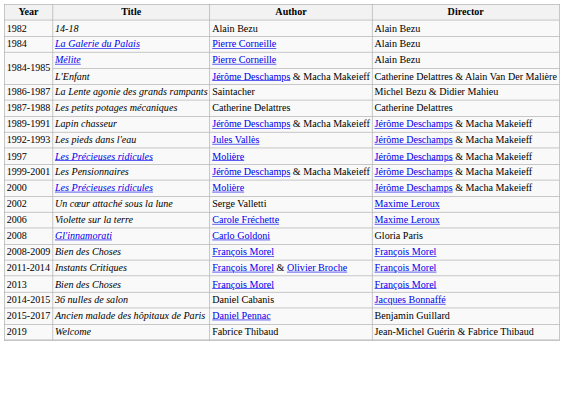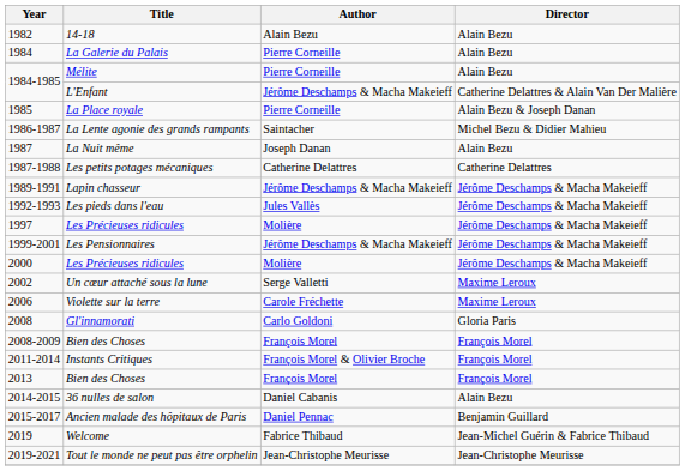+ row: 1985 | La Place royale | Pierre Corneille | Alain Bezu & Joseph Danan
+ row: 1987 | La Nuit même | Joseph Danan | Alain Bezu
36 nulles de salon | Director: Jacques Bonnaffé -> Alain Bezu
+ row: 2019-2021 | Tout le monde ne peut pas être orphelin | Jean-Christophe Meurisse | Jean-Christophe Meurisse
